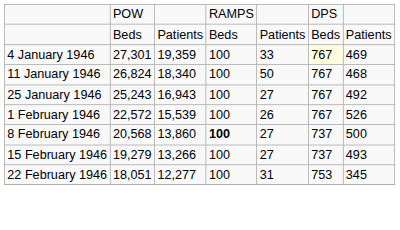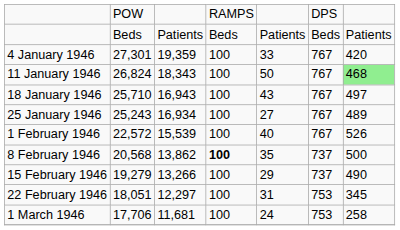4 January 1946 | column 6: lightyellow background -> no background
4 January 1946 | column 7: 469 -> 420
11 January 1946 | column 3: 18,340 -> 18,343
11 January 1946 | column 7: no background -> lightgreen background
+ row: 18 January 1946 | 25,710 | 16,943 | 100 | 43 | 767 | 497
25 January 1946 | column 3: 16,943 -> 16,934
25 January 1946 | column 7: 492 -> 489
1 February 1946 | column 5: 26 -> 40
8 February 1946 | column 3: 13,860 -> 13,862
8 February 1946 | column 5: 27 -> 35
15 February 1946 | column 5: 27 -> 29
15 February 1946 | column 7: 493 -> 490
22 February 1946 | column 3: 12,277 -> 12,297
+ row: 1 March 1946 | 17,706 | 11,681 | 100 | 24 | 753 | 258
